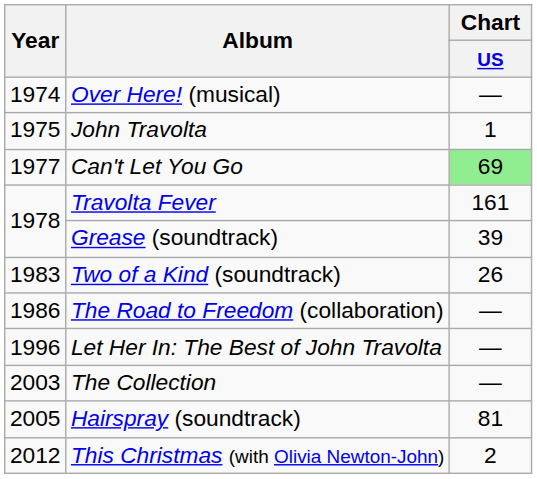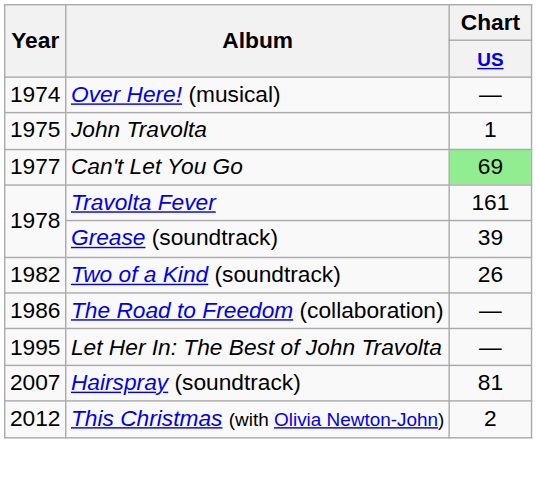Two of a Kind (soundtrack) | Year: 1983 -> 1982
Let Her In: The Best of John Travolta | Year: 1996 -> 1995
- row: 2003 | The Collection | —
Hairspray (soundtrack) | Year: 2005 -> 2007
